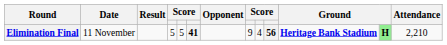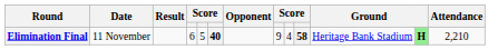Elimination Final | column 4: 5 -> 6
Elimination Final | column 6: 41 -> 40
Elimination Final | column 10: 56 -> 58
Elimination Final | column 11: bold -> normal
